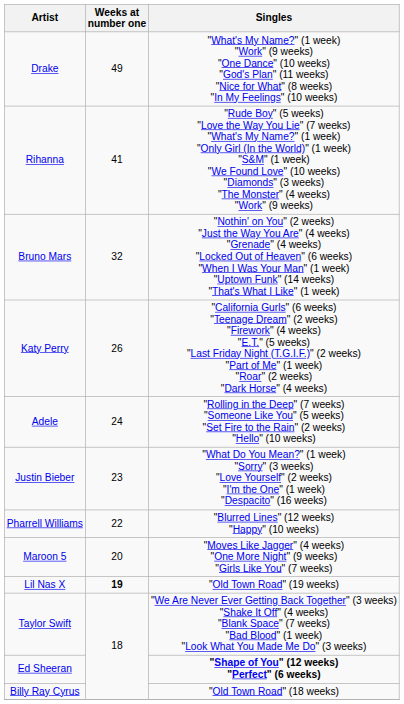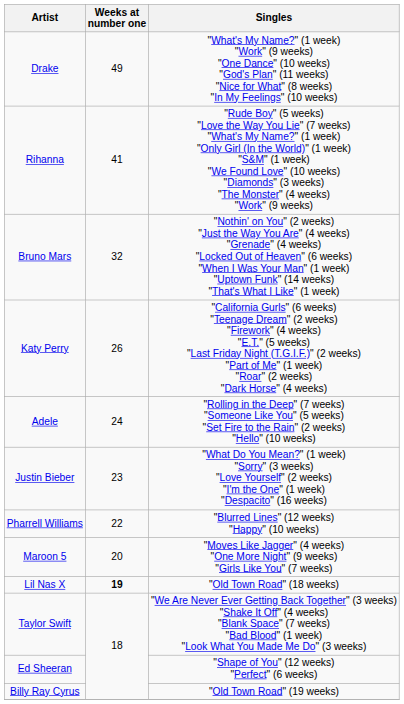Lil Nas X | Singles: "Old Town Road" (19 weeks) -> "Old Town Road" (18 weeks)
Ed Sheeran | Singles: bold -> normal
Billy Ray Cyrus | Singles: "Old Town Road" (18 weeks) -> "Old Town Road" (19 weeks)
